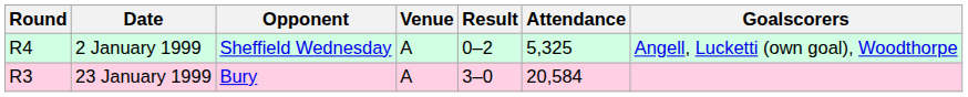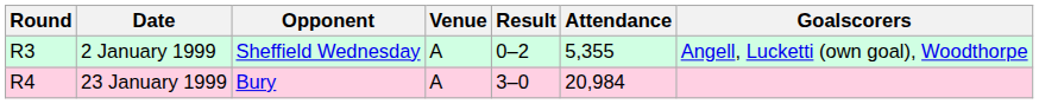2 January 1999 | Round: R4 -> R3
2 January 1999 | Attendance: 5,325 -> 5,355
23 January 1999 | Round: R3 -> R4
23 January 1999 | Attendance: 20,584 -> 20,984
